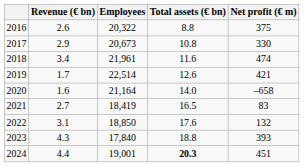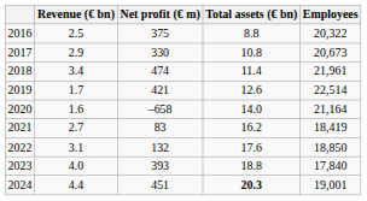columns swapped: Net profit (€ m) <-> Employees
2016 | Revenue (€ bn): 2.6 -> 2.5
2018 | Total assets (€ bn): 11.6 -> 11.4
2021 | Total assets (€ bn): 16.5 -> 16.2
2023 | Revenue (€ bn): 4.3 -> 4.0
